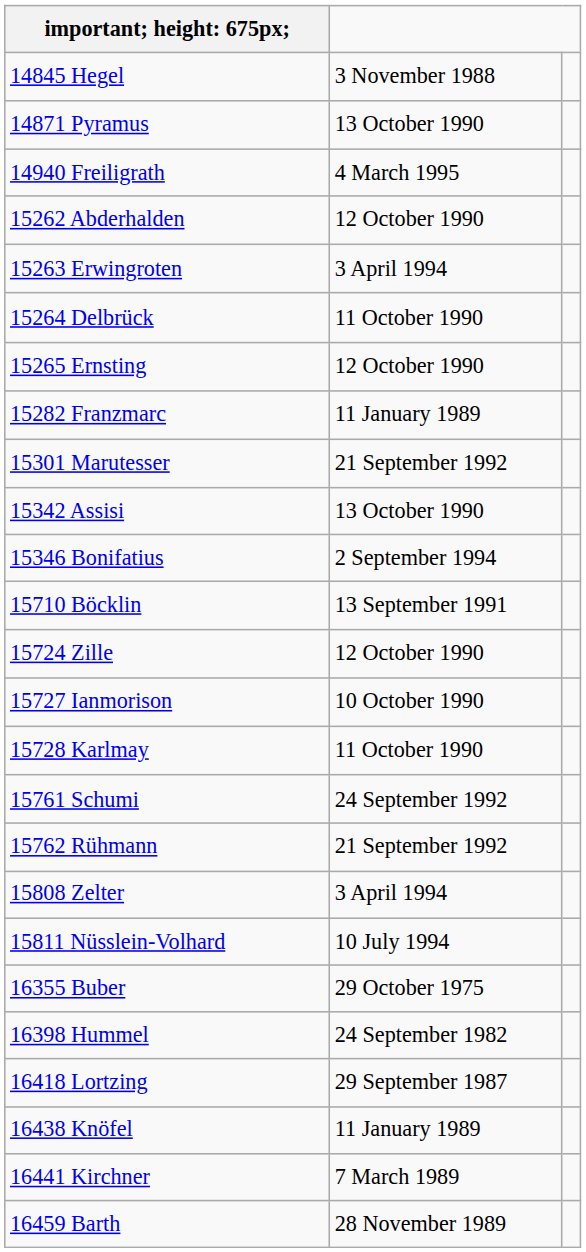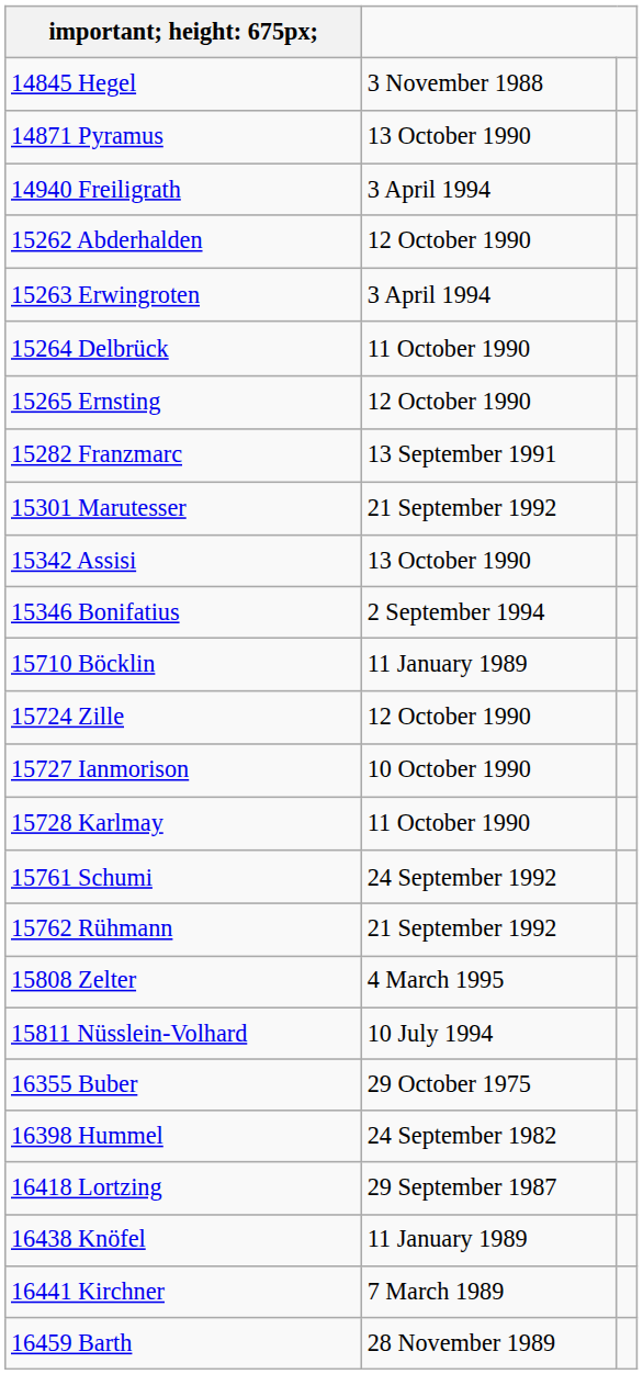14940 Freiligrath | column 2: 4 March 1995 -> 3 April 1994
15282 Franzmarc | column 2: 11 January 1989 -> 13 September 1991
15710 Böcklin | column 2: 13 September 1991 -> 11 January 1989
15808 Zelter | column 2: 3 April 1994 -> 4 March 1995
